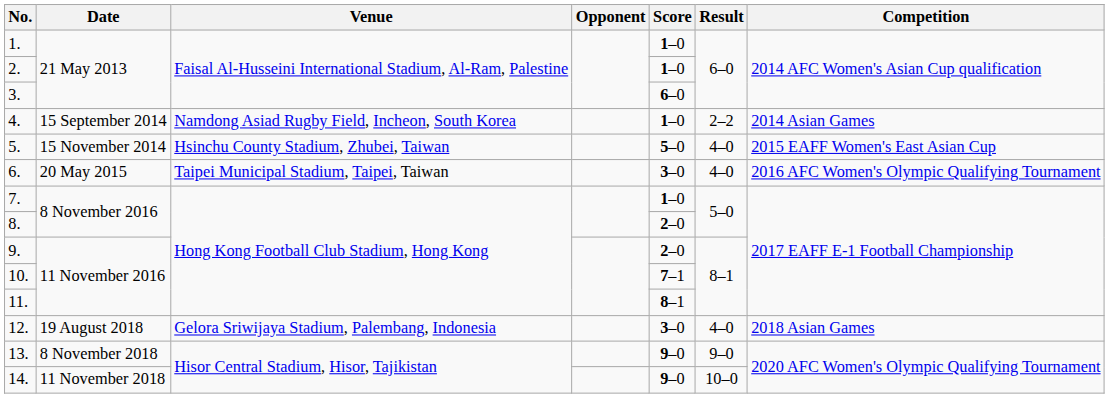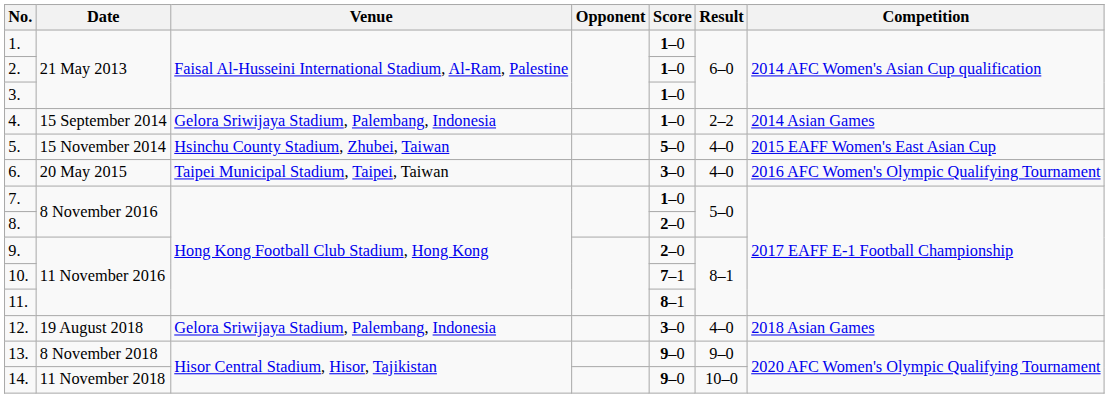3. | Score: 6–0 -> 1–0
4. | Venue: Namdong Asiad Rugby Field, Incheon, South Korea -> Gelora Sriwijaya Stadium, Palembang, Indonesia
